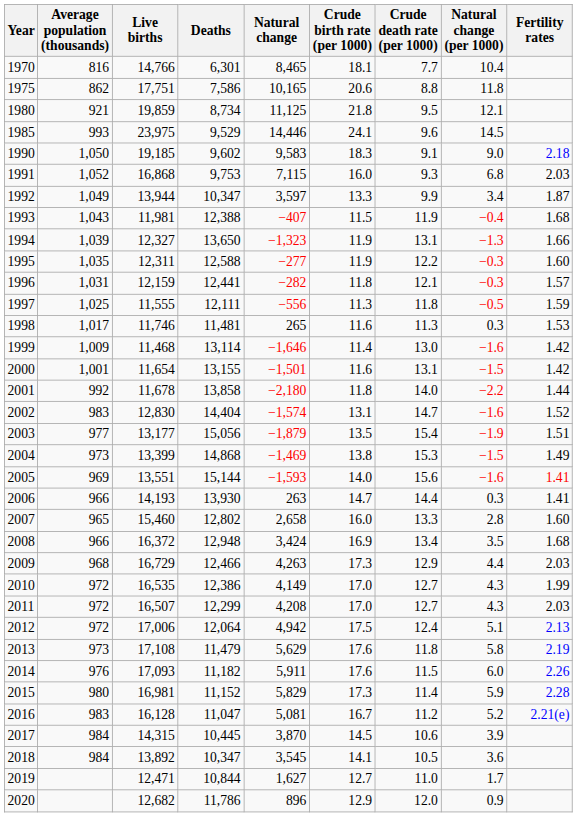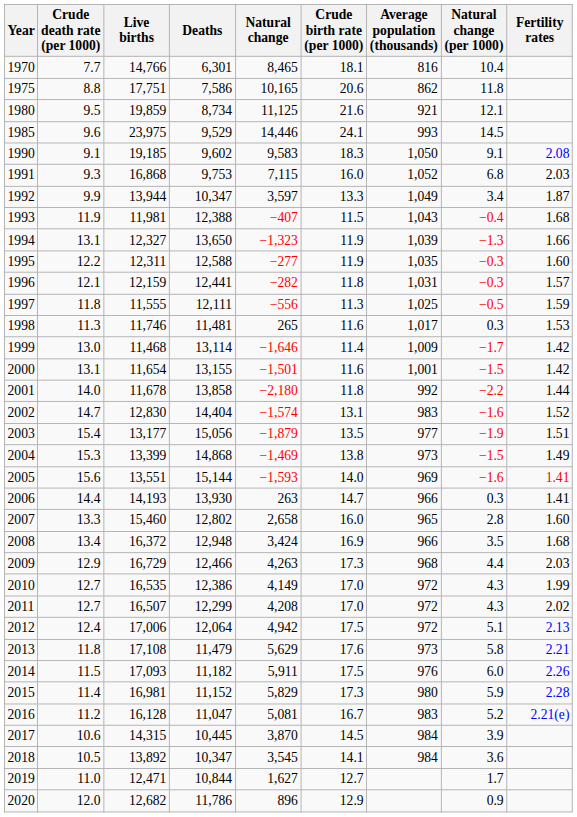columns swapped: Average population (thousands) <-> Crude death rate (per 1000)
1980 | Crude birth rate (per 1000): 21.8 -> 21.6
1990 | Natural change (per 1000): 9.0 -> 9.1
1990 | Fertility rates: 2.18 -> 2.08
1999 | Natural change (per 1000): −1.6 -> −1.7
2011 | Fertility rates: 2.03 -> 2.02
2013 | Fertility rates: 2.19 -> 2.21
2014 | Crude birth rate (per 1000): 17.6 -> 17.5
